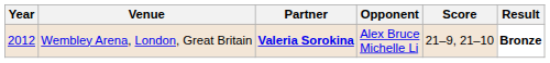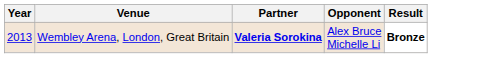- column: Score | 21–9, 21–10
Wembley Arena, London, Great Britain | Year: 2012 -> 2013
